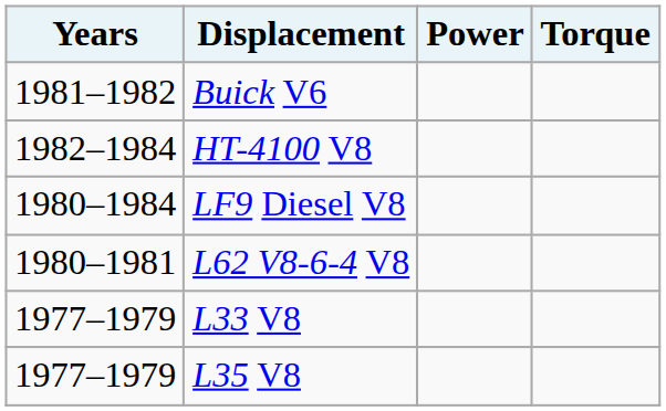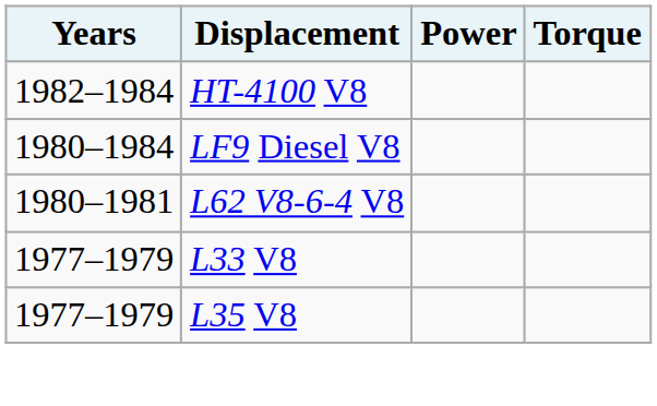- row: 1981–1982 | Buick V6
